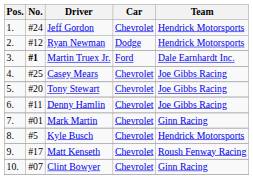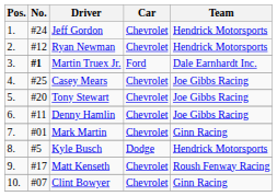Ryan Newman | Car: Dodge -> Chevrolet
Kyle Busch | Car: Chevrolet -> Dodge
